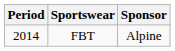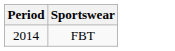- column: Sponsor | Alpine
